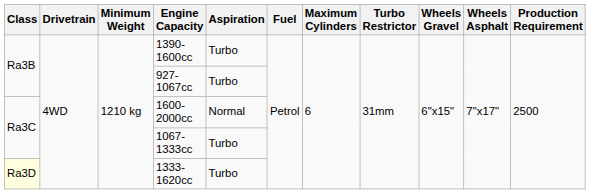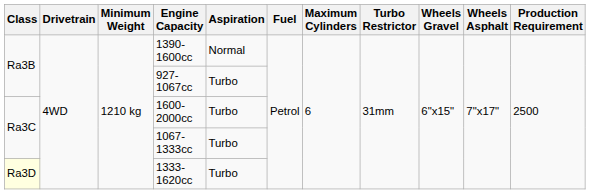1390-1600cc | Aspiration: Turbo -> Normal
1600-2000cc | Aspiration: Normal -> Turbo
